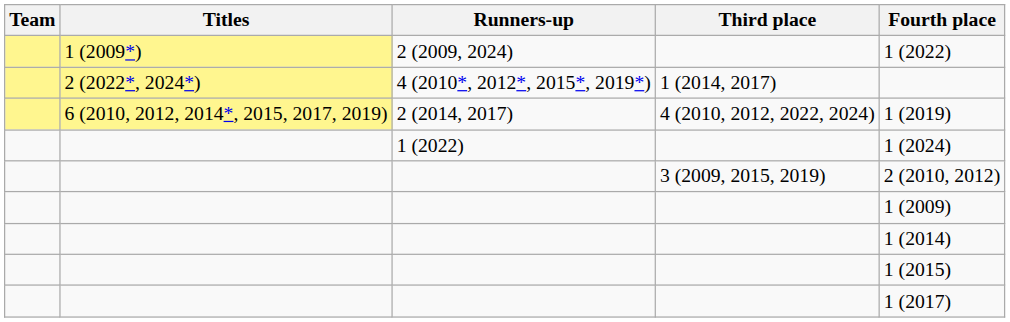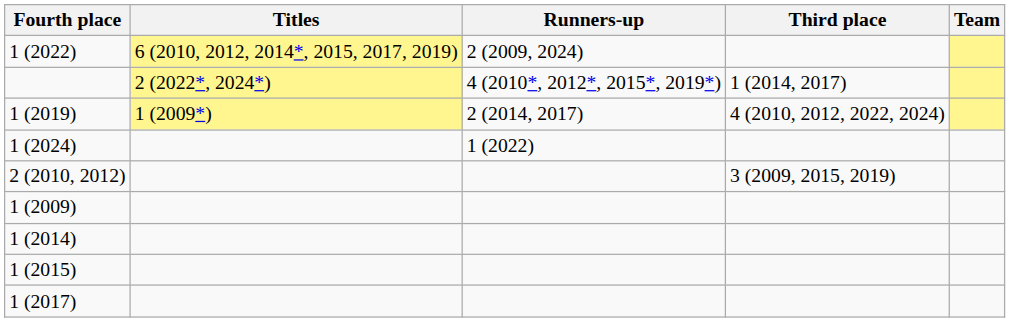columns swapped: Team <-> Fourth place
2 (2009, 2024) | Titles: 1 (2009*) -> 6 (2010, 2012, 2014*, 2015, 2017, 2019)
2 (2014, 2017) | Titles: 6 (2010, 2012, 2014*, 2015, 2017, 2019) -> 1 (2009*)
